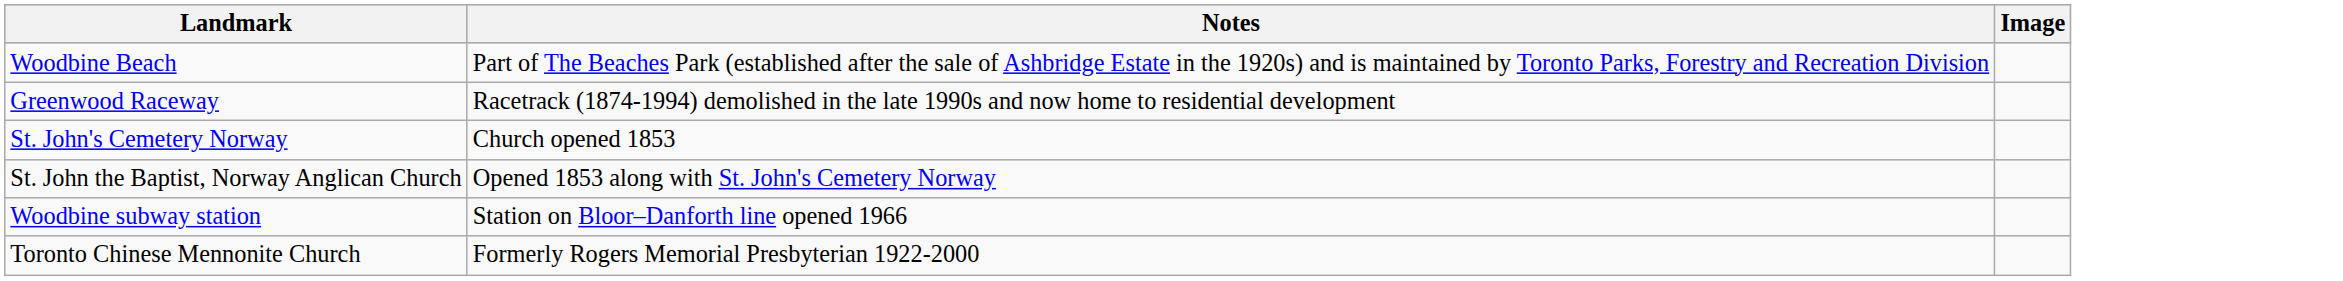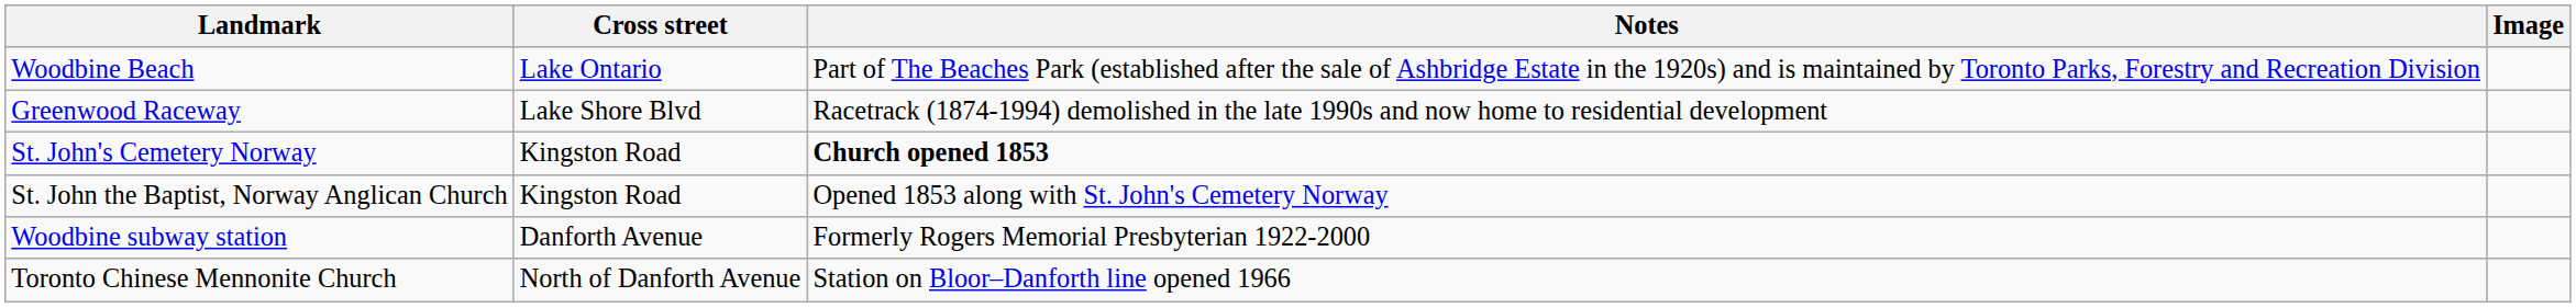+ column: Cross street | Lake Ontario | Lake Shore Blvd | Kingston Road | Kingston Road | Danforth Avenue | North of Danforth Avenue
St. John's Cemetery Norway | Notes: normal -> bold
Woodbine subway station | Notes: Station on Bloor–Danforth line opened 1966 -> Formerly Rogers Memorial Presbyterian 1922-2000
Toronto Chinese Mennonite Church | Notes: Formerly Rogers Memorial Presbyterian 1922-2000 -> Station on Bloor–Danforth line opened 1966
